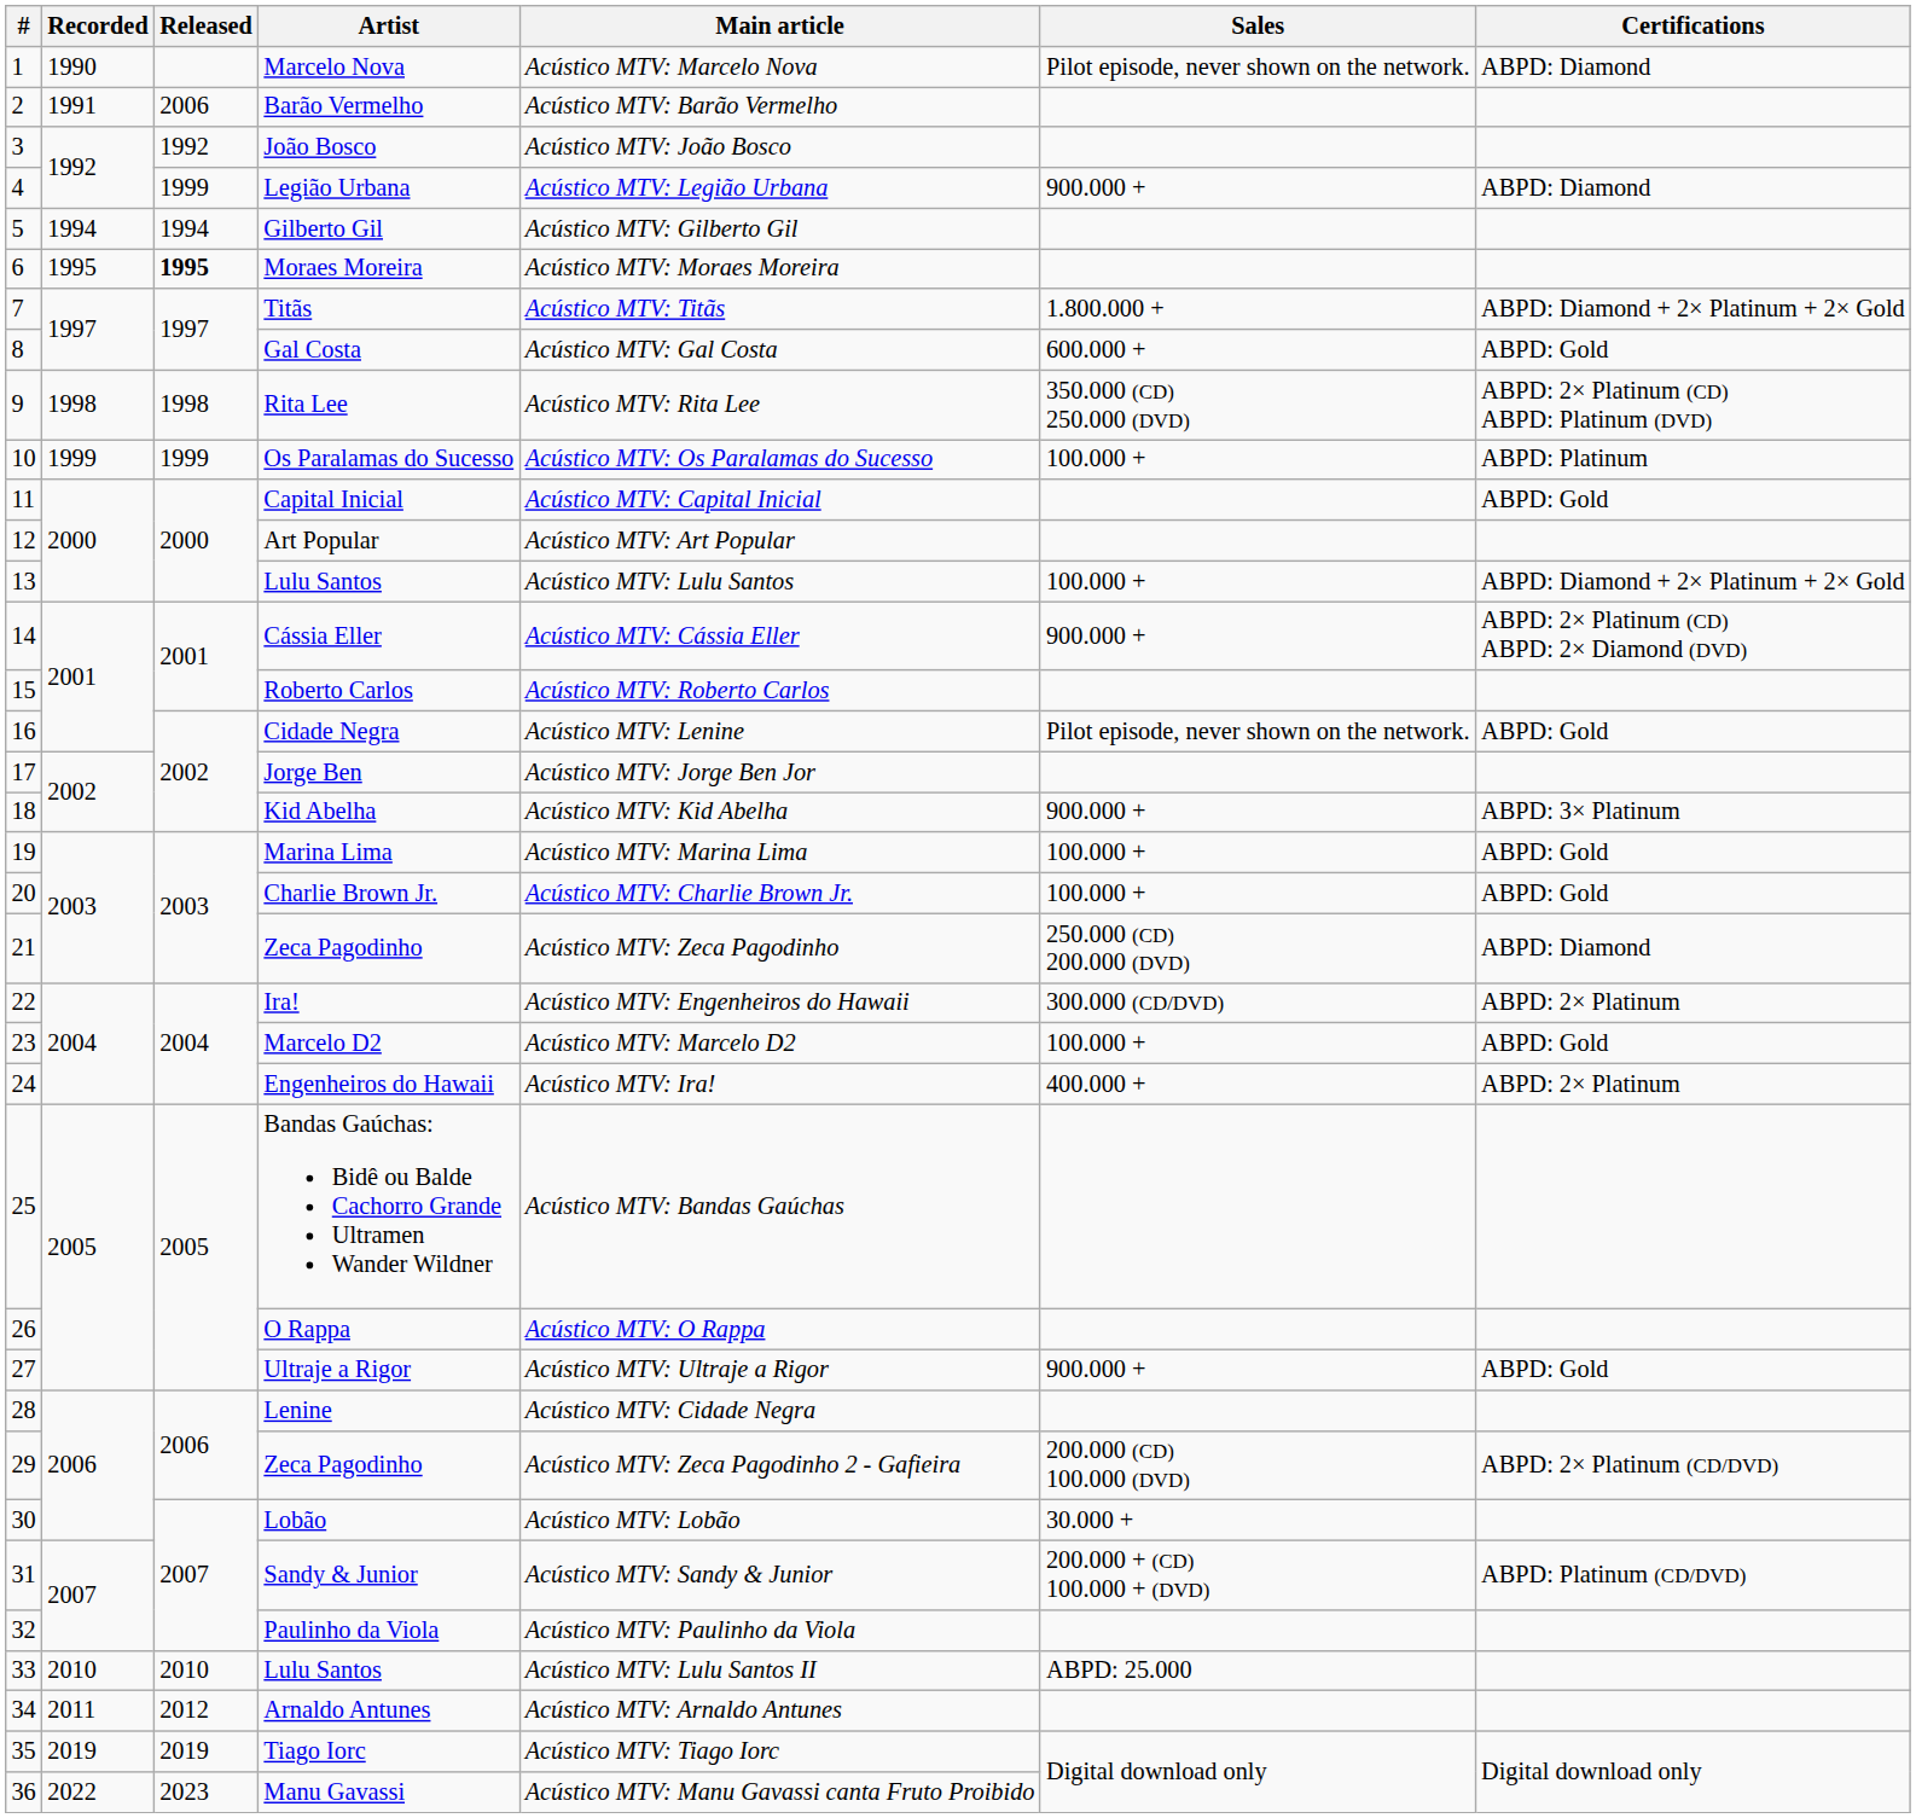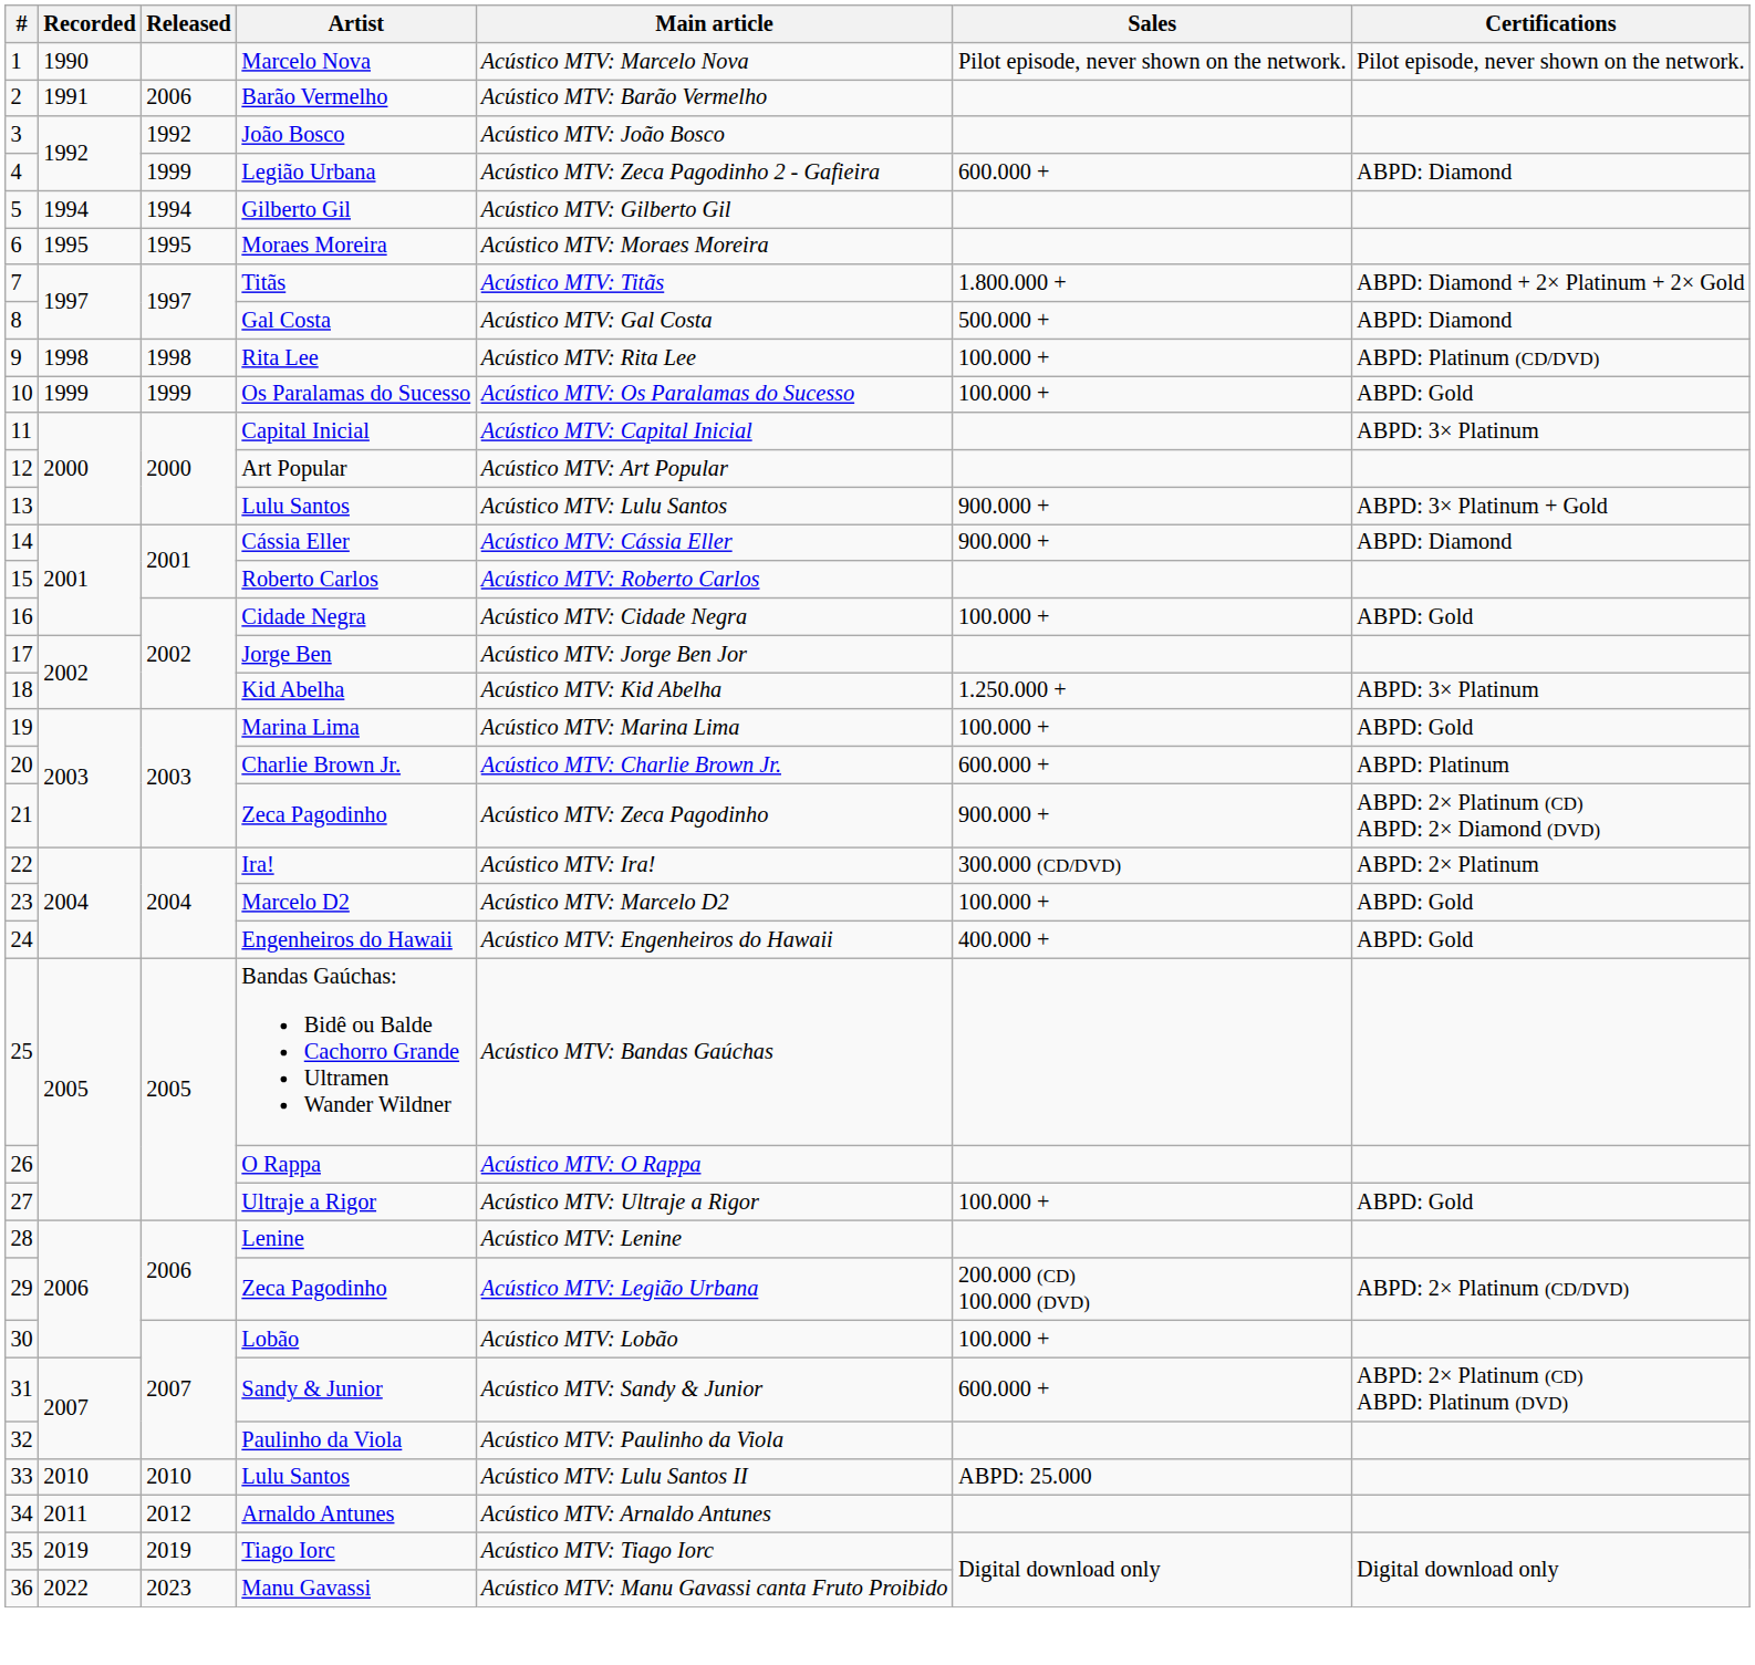Marcelo Nova | Certifications: ABPD: Diamond -> Pilot episode, never shown on the network.
Legião Urbana | Main article: Acústico MTV: Legião Urbana -> Acústico MTV: Zeca Pagodinho 2 - Gafieira
Legião Urbana | Sales: 900.000 + -> 600.000 +
Moraes Moreira | Released: bold -> normal
Gal Costa | Sales: 600.000 + -> 500.000 +
Gal Costa | Certifications: ABPD: Gold -> ABPD: Diamond
Rita Lee | Sales: 350.000 (CD) 250.000 (DVD) -> 100.000 +
Rita Lee | Certifications: ABPD: 2× Platinum (CD) ABPD: Platinum (DVD) -> ABPD: Platinum (CD/DVD)
Os Paralamas do Sucesso | Certifications: ABPD: Platinum -> ABPD: Gold
Capital Inicial | Certifications: ABPD: Gold -> ABPD: 3× Platinum
13 / Lulu Santos | Sales: 100.000 + -> 900.000 +
13 / Lulu Santos | Certifications: ABPD: Diamond + 2× Platinum + 2× Gold -> ABPD: 3× Platinum + Gold
Cássia Eller | Certifications: ABPD: 2× Platinum (CD) ABPD: 2× Diamond (DVD) -> ABPD: Diamond
Cidade Negra | Main article: Acústico MTV: Lenine -> Acústico MTV: Cidade Negra
Cidade Negra | Sales: Pilot episode, never shown on the network. -> 100.000 +
Kid Abelha | Sales: 900.000 + -> 1.250.000 +
Charlie Brown Jr. | Sales: 100.000 + -> 600.000 +
Charlie Brown Jr. | Certifications: ABPD: Gold -> ABPD: Platinum
21 / Zeca Pagodinho | Sales: 250.000 (CD) 200.000 (DVD) -> 900.000 +
21 / Zeca Pagodinho | Certifications: ABPD: Diamond -> ABPD: 2× Platinum (CD) ABPD: 2× Diamond (DVD)
Ira! | Main article: Acústico MTV: Engenheiros do Hawaii -> Acústico MTV: Ira!
Engenheiros do Hawaii | Main article: Acústico MTV: Ira! -> Acústico MTV: Engenheiros do Hawaii
Engenheiros do Hawaii | Certifications: ABPD: 2× Platinum -> ABPD: Gold
Ultraje a Rigor | Sales: 900.000 + -> 100.000 +
Lenine | Main article: Acústico MTV: Cidade Negra -> Acústico MTV: Lenine
29 / Zeca Pagodinho | Main article: Acústico MTV: Zeca Pagodinho 2 - Gafieira -> Acústico MTV: Legião Urbana
Lobão | Sales: 30.000 + -> 100.000 +
Sandy & Junior | Sales: 200.000 + (CD) 100.000 + (DVD) -> 600.000 +
Sandy & Junior | Certifications: ABPD: Platinum (CD/DVD) -> ABPD: 2× Platinum (CD) ABPD: Platinum (DVD)
